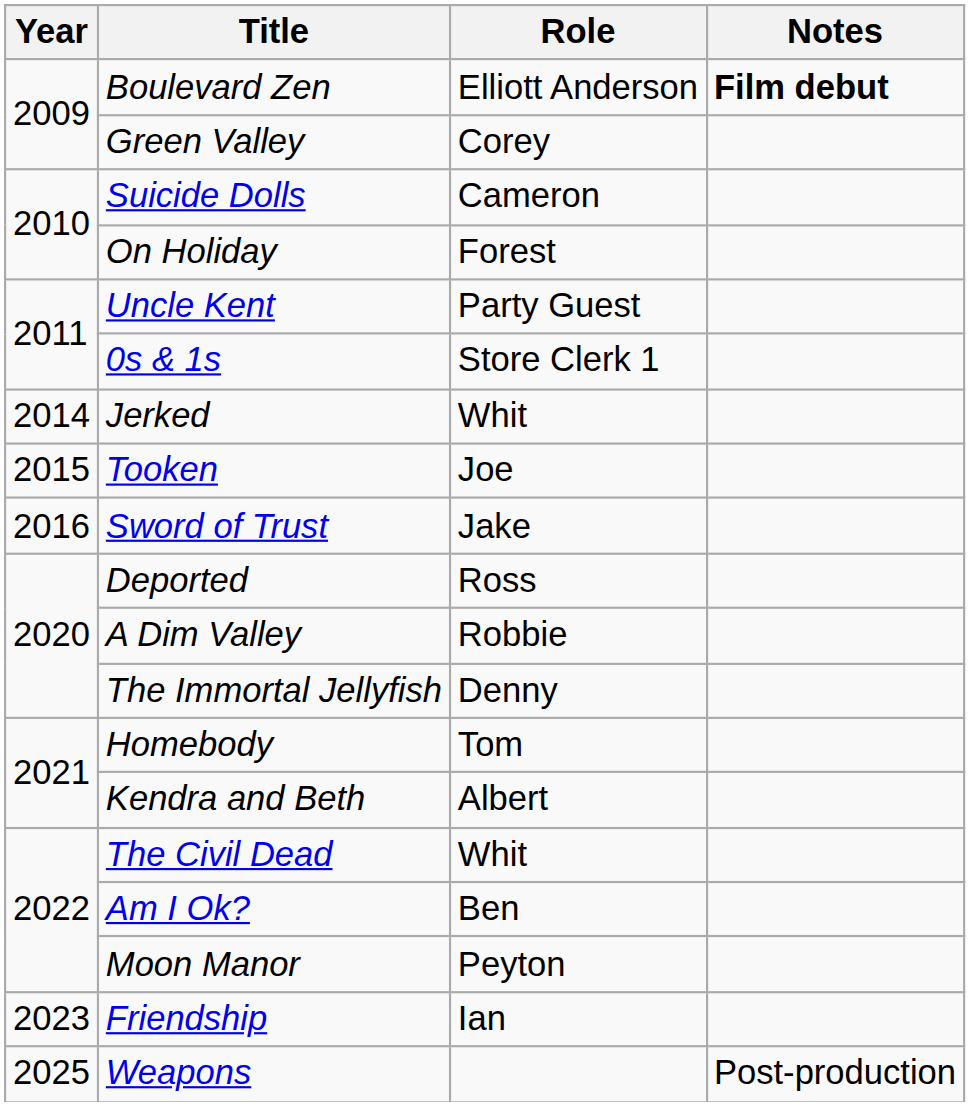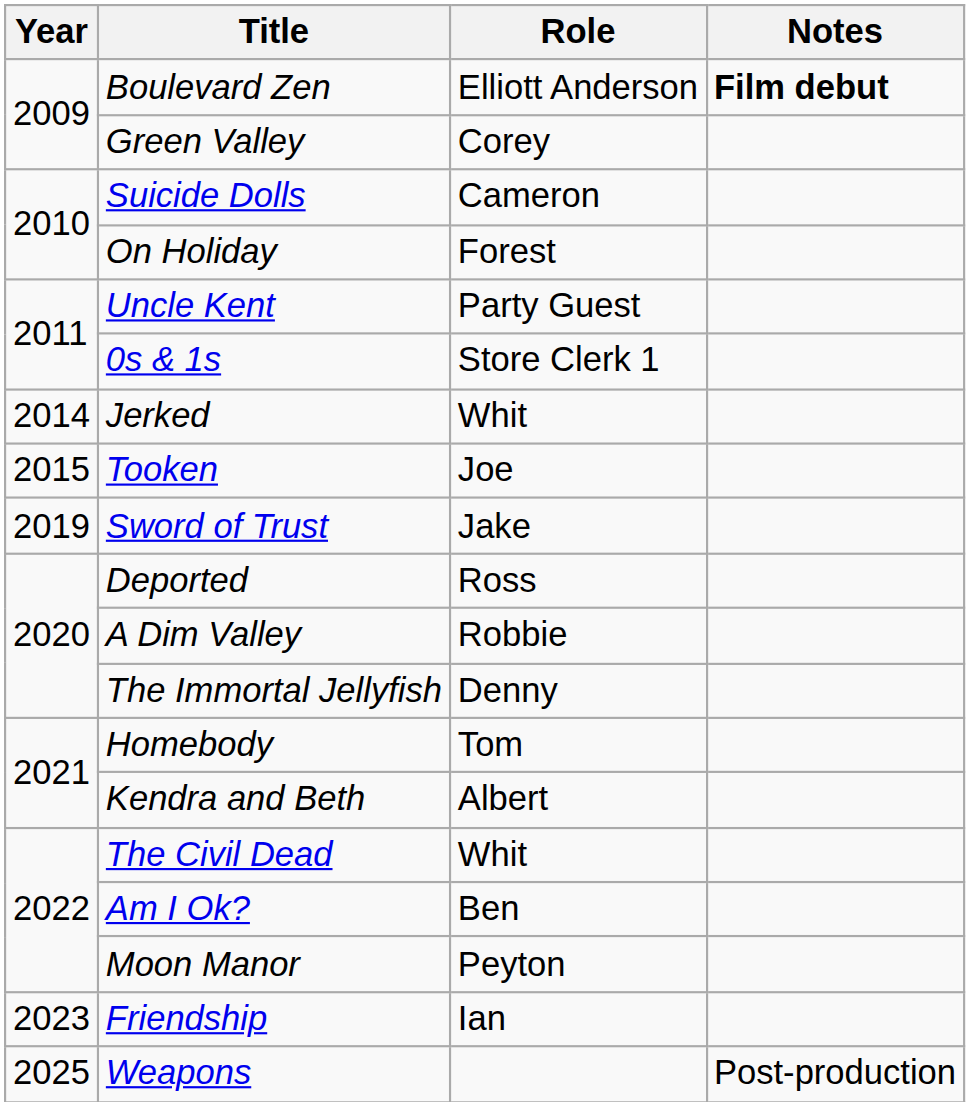Sword of Trust | Year: 2016 -> 2019
